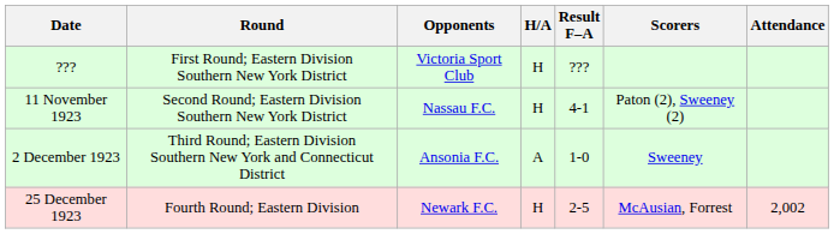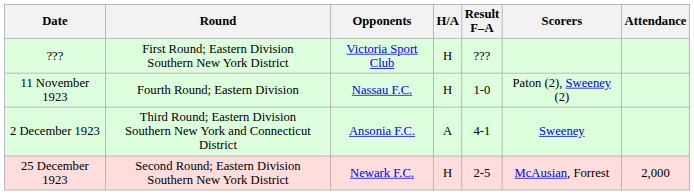11 November 1923 | Round: Second Round; Eastern Division Southern New York District -> Fourth Round; Eastern Division
11 November 1923 | Result F–A: 4-1 -> 1-0
2 December 1923 | Result F–A: 1-0 -> 4-1
25 December 1923 | Round: Fourth Round; Eastern Division -> Second Round; Eastern Division Southern New York District
25 December 1923 | Attendance: 2,002 -> 2,000
